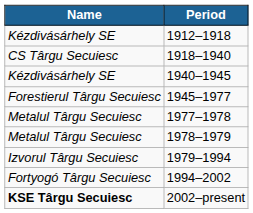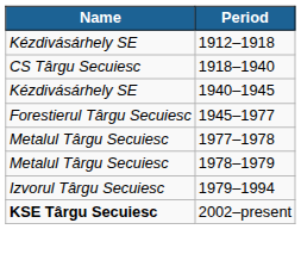- row: Fortyogó Târgu Secuiesc | 1994–2002
